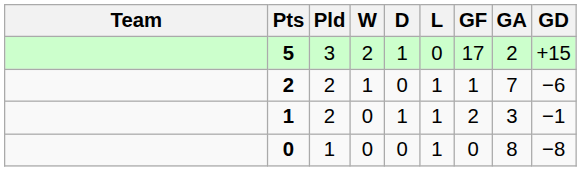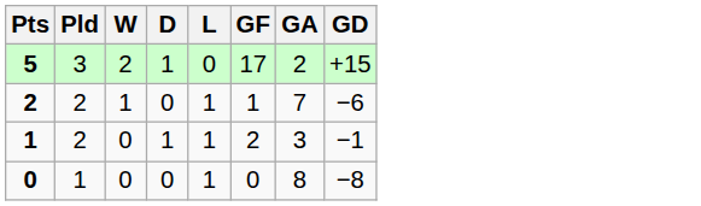- column: Team
